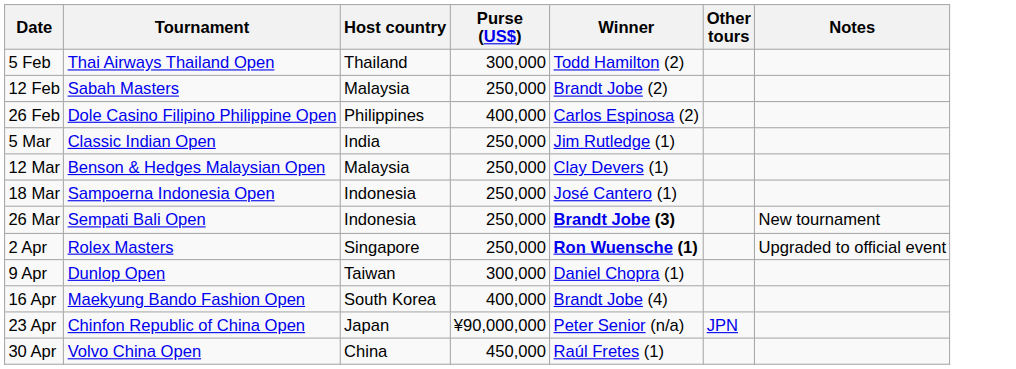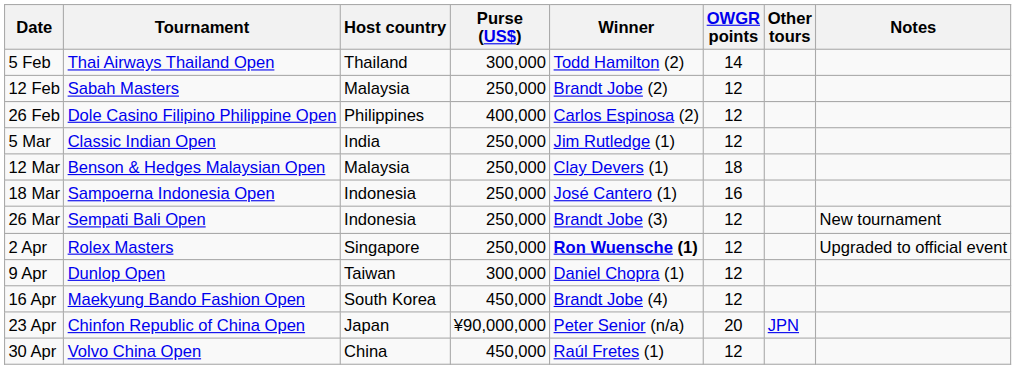+ column: OWGR points | 14 | 12 | 12 | 12 | 18 | 16 | 12 | 12 | 12 | 12 | 20 | 12
26 Mar | Winner: bold -> normal
16 Apr | Purse (US$): 400,000 -> 450,000
